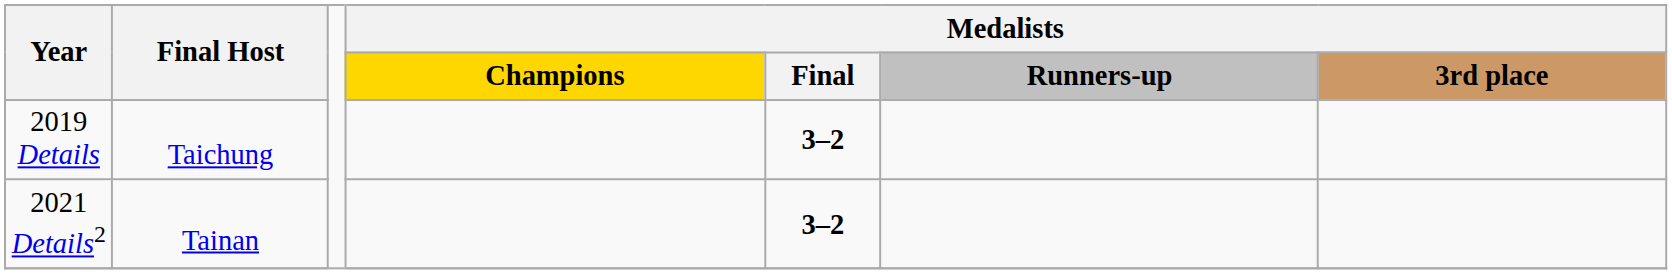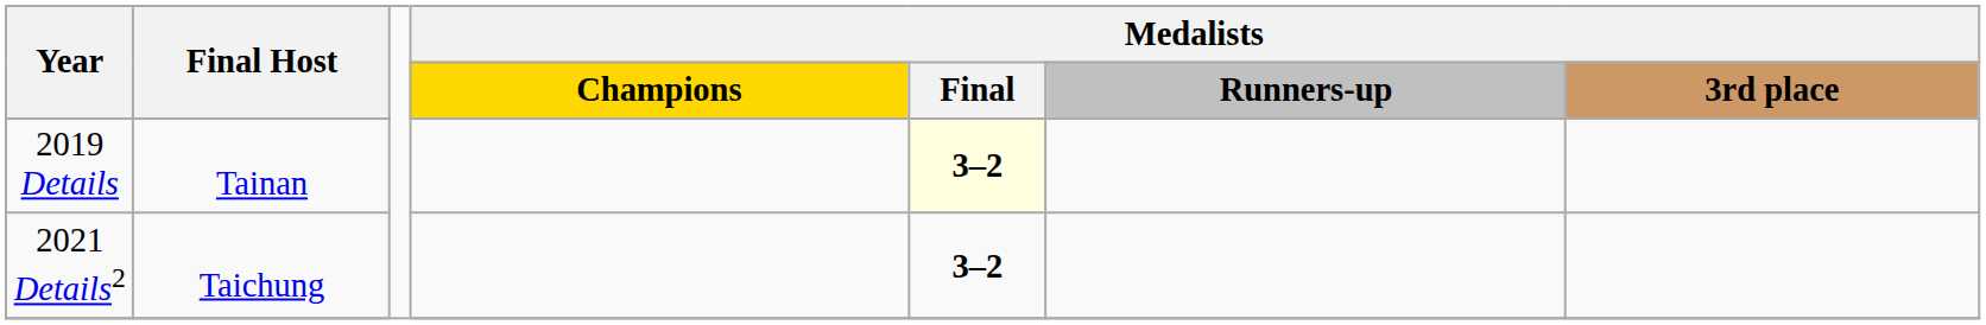2019 Details | Final Host: Taichung -> Tainan
2019 Details | Medalists / Final: no background -> lightyellow background
2021 Details2 | Final Host: Tainan -> Taichung
